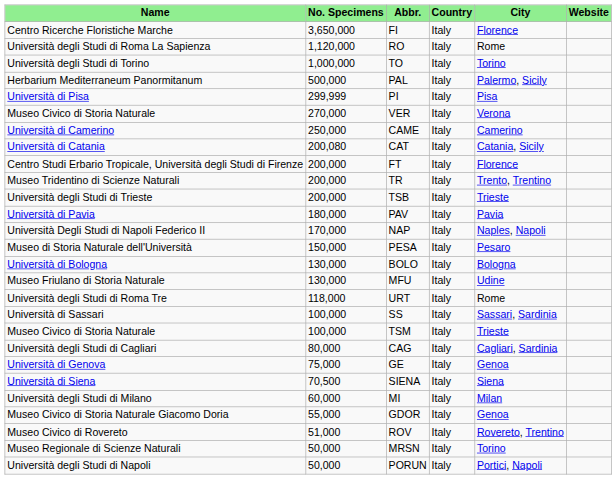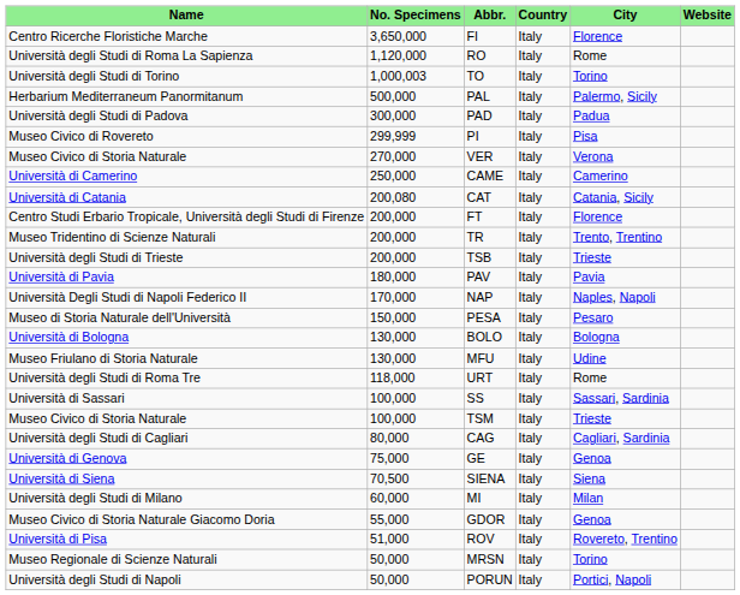TO | No. Specimens: 1,000,000 -> 1,000,003
+ row: Università degli Studi di Padova | 300,000 | PAD | Italy | Padua
PI | Name: Università di Pisa -> Museo Civico di Rovereto
ROV | Name: Museo Civico di Rovereto -> Università di Pisa
